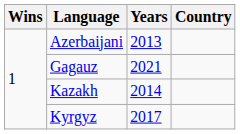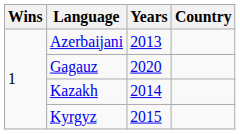Gagauz | Years: 2021 -> 2020
Kyrgyz | Years: 2017 -> 2015
